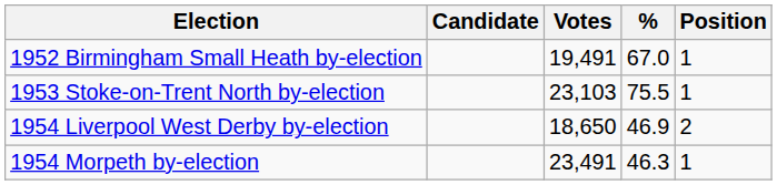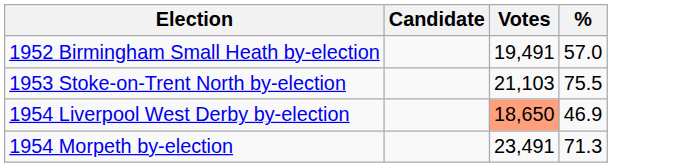- column: Position | 1 | 1 | 2 | 1
1952 Birmingham Small Heath by-election | %: 67.0 -> 57.0
1953 Stoke-on-Trent North by-election | Votes: 23,103 -> 21,103
1954 Liverpool West Derby by-election | Votes: no background -> lightsalmon background
1954 Morpeth by-election | %: 46.3 -> 71.3
